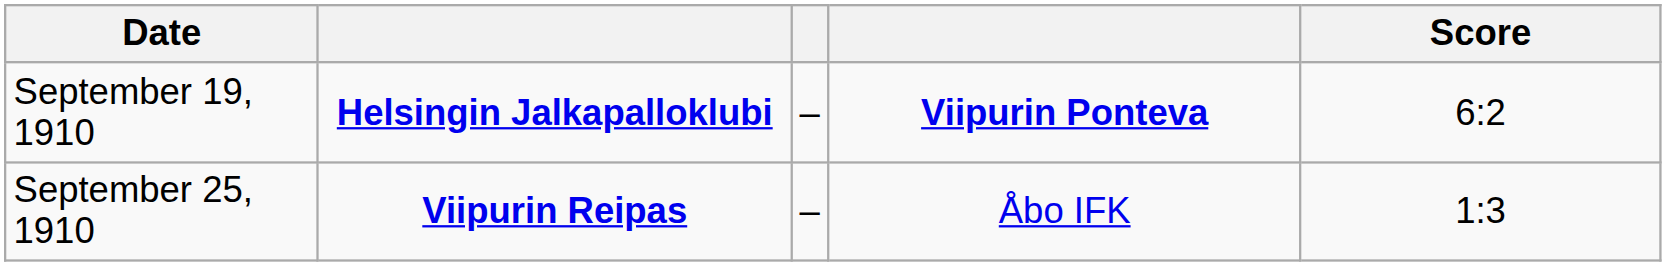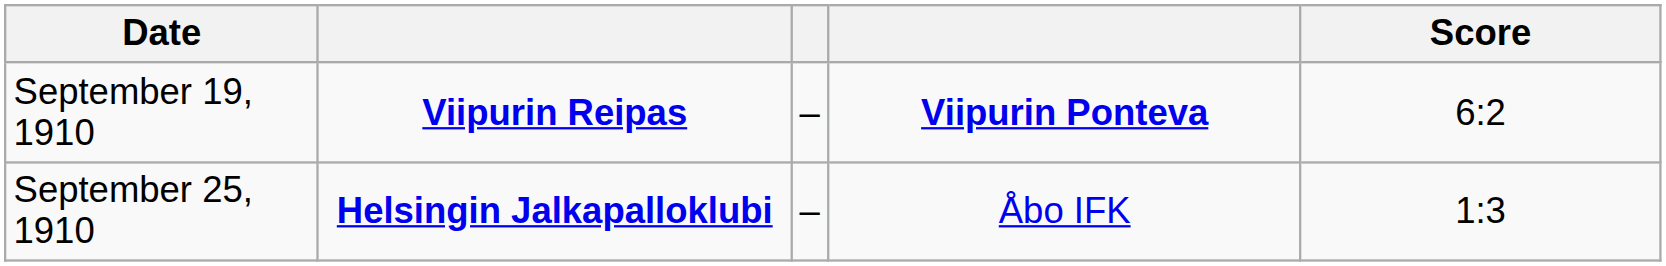September 19, 1910 | column 2: Helsingin Jalkapalloklubi -> Viipurin Reipas
September 25, 1910 | column 2: Viipurin Reipas -> Helsingin Jalkapalloklubi
